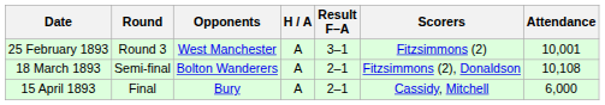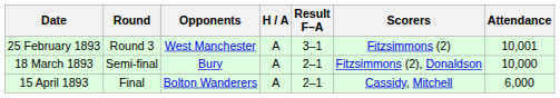18 March 1893 | Opponents: Bolton Wanderers -> Bury
18 March 1893 | Attendance: 10,108 -> 10,000
15 April 1893 | Opponents: Bury -> Bolton Wanderers
